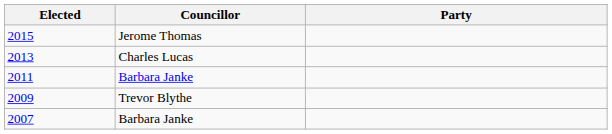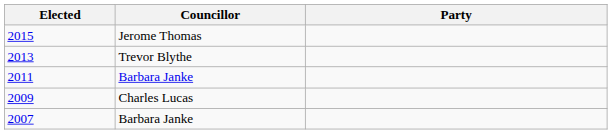2013 | Councillor: Charles Lucas -> Trevor Blythe
2009 | Councillor: Trevor Blythe -> Charles Lucas
